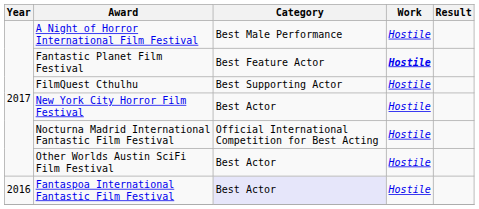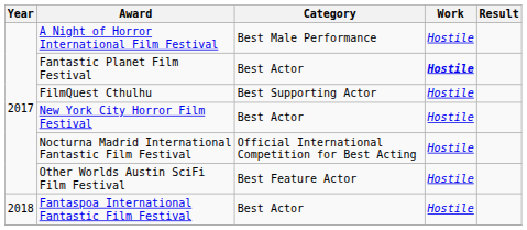Fantastic Planet Film Festival | Category: Best Feature Actor -> Best Actor
Other Worlds Austin SciFi Film Festival | Category: Best Actor -> Best Feature Actor
Fantaspoa International Fantastic Film Festival | Year: 2016 -> 2018
Fantaspoa International Fantastic Film Festival | Category: lavender background -> no background
